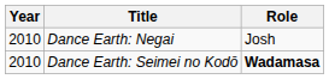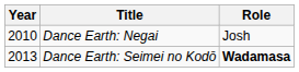Dance Earth: Seimei no Kodō | Year: 2010 -> 2013
